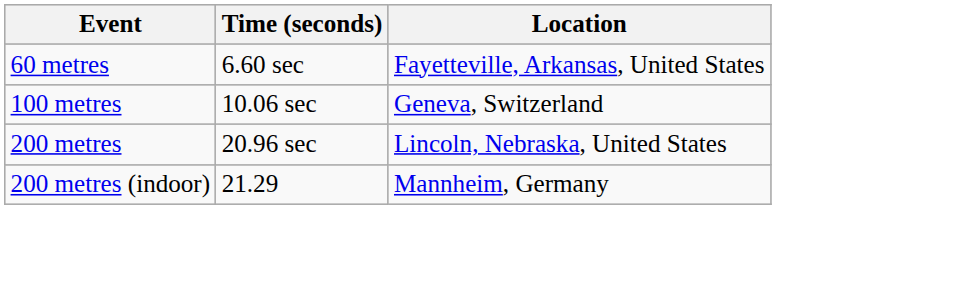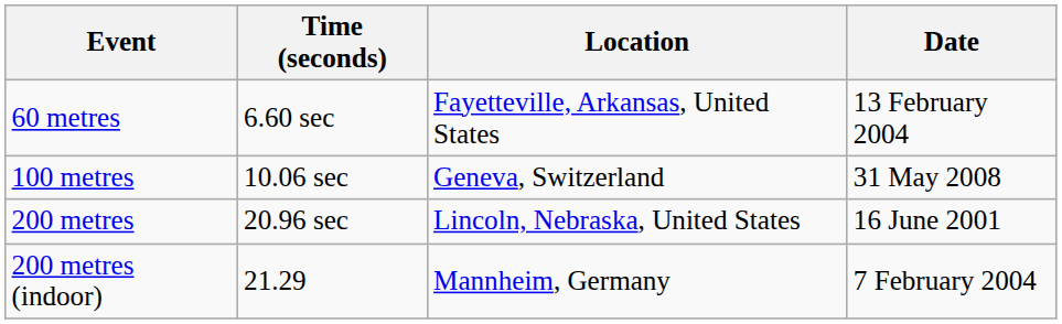+ column: Date | 13 February 2004 | 31 May 2008 | 16 June 2001 | 7 February 2004
